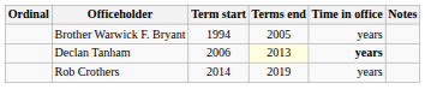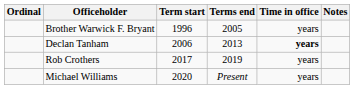Brother Warwick F. Bryant | Term start: 1994 -> 1996
Declan Tanham | Terms end: lightyellow background -> no background
Rob Crothers | Term start: 2014 -> 2017
+ row: Michael Williams | 2020 | Present | years
